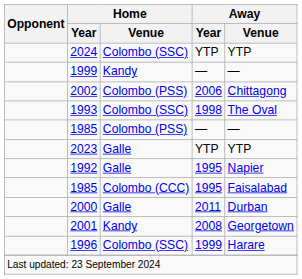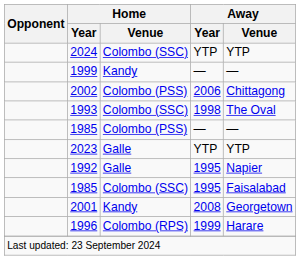1985 / 1995 | Home / Venue: Colombo (CCC) -> Colombo (SSC)
- row: 2000 | Galle | 2011 | Durban
1996 | Home / Venue: Colombo (SSC) -> Colombo (RPS)
